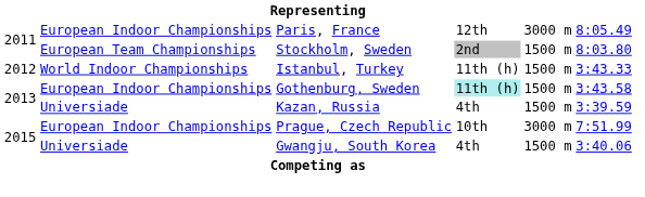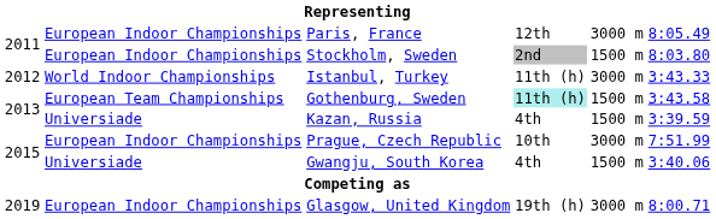Stockholm, Sweden | column 2: European Team Championships -> European Indoor Championships
Istanbul, Turkey | column 5: 1500 m -> 3000 m
Gothenburg, Sweden | column 2: European Indoor Championships -> European Team Championships
+ row: 2019 | European Indoor Championships | Glasgow, United Kingdom | 19th (h) | 3000 m | 8:00.71
